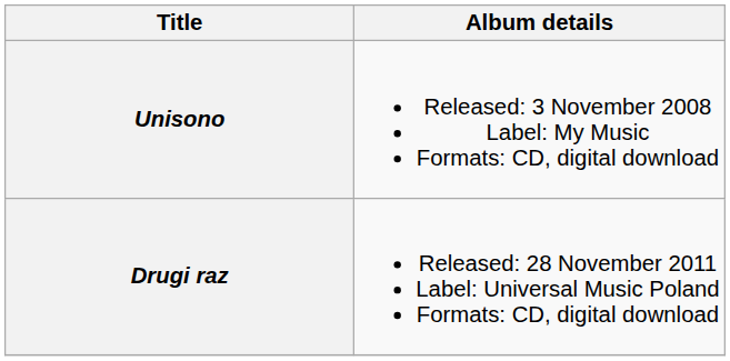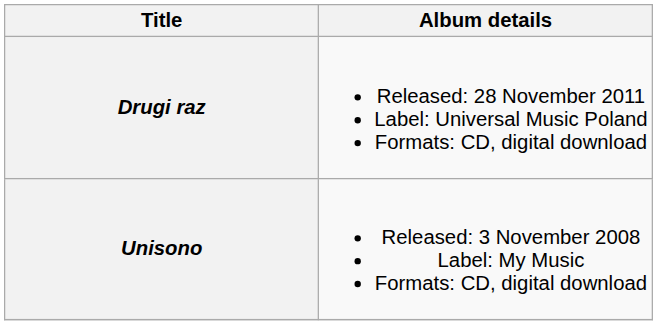rows swapped: Unisono <-> Drugi raz
